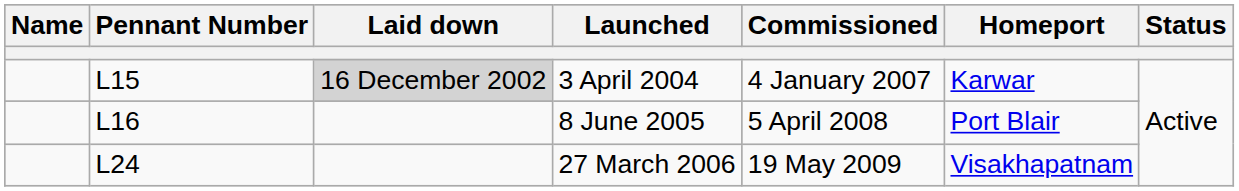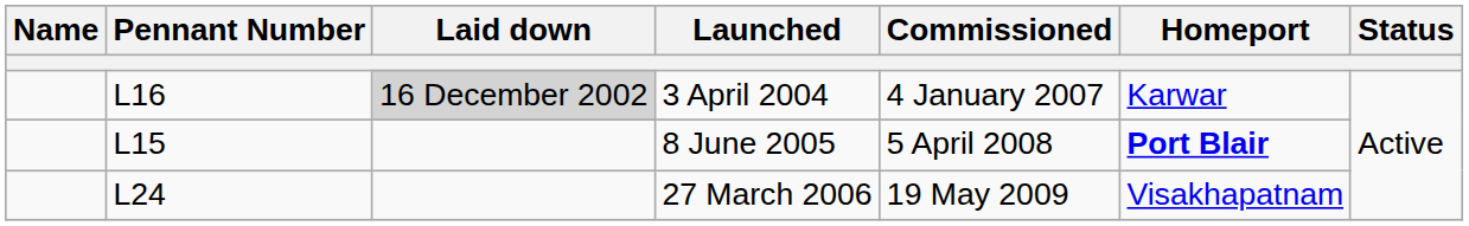3 April 2004 | Pennant Number: L15 -> L16
8 June 2005 | Pennant Number: L16 -> L15
8 June 2005 | Homeport: normal -> bold
